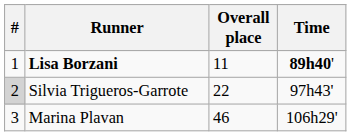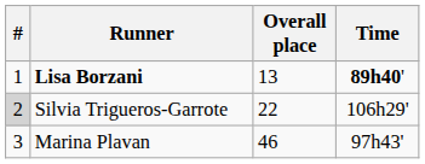Lisa Borzani | Overall place: 11 -> 13
Silvia Trigueros-Garrote | Time: 97h43' -> 106h29'
Marina Plavan | Time: 106h29' -> 97h43'
